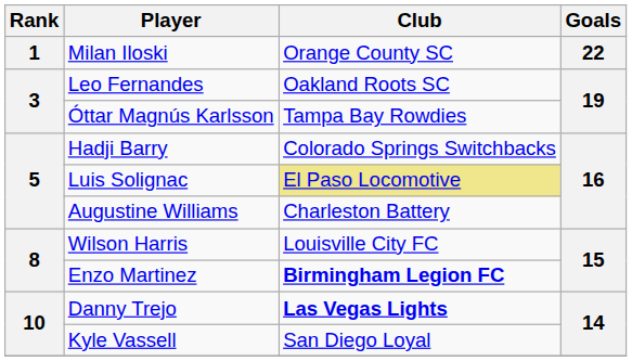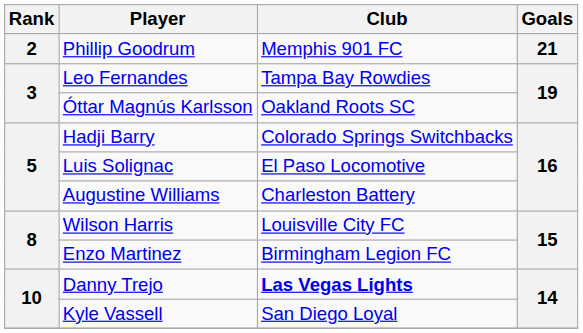- row: 1 | Milan Iloski | Orange County SC | 22
+ row: 2 | Phillip Goodrum | Memphis 901 FC | 21
Leo Fernandes | Club: Oakland Roots SC -> Tampa Bay Rowdies
Óttar Magnús Karlsson | Club: Tampa Bay Rowdies -> Oakland Roots SC
Luis Solignac | Club: khaki background -> no background
Enzo Martinez | Club: bold -> normal
